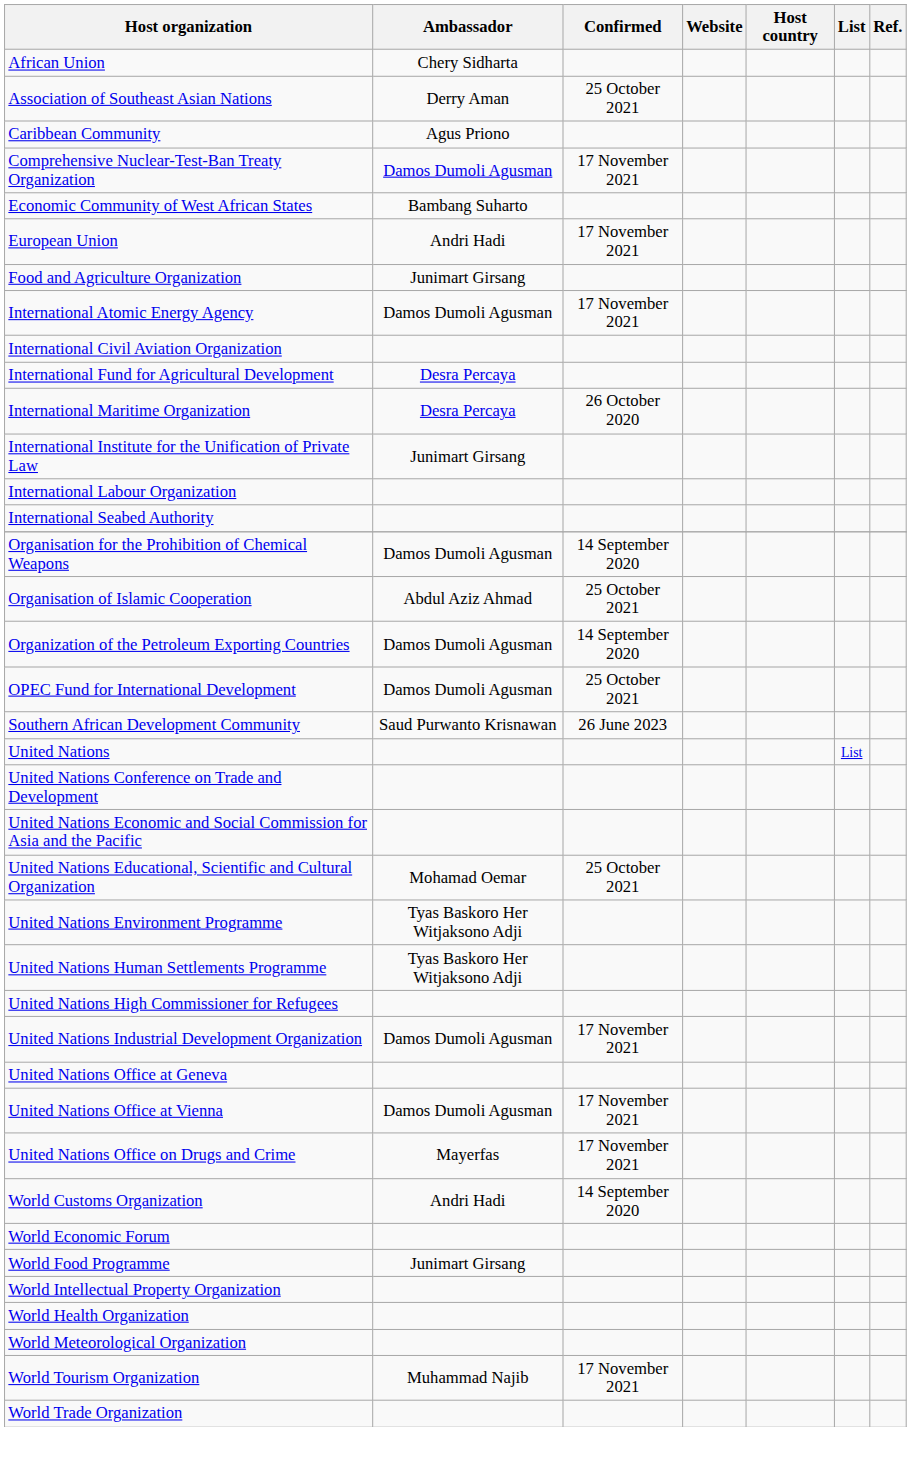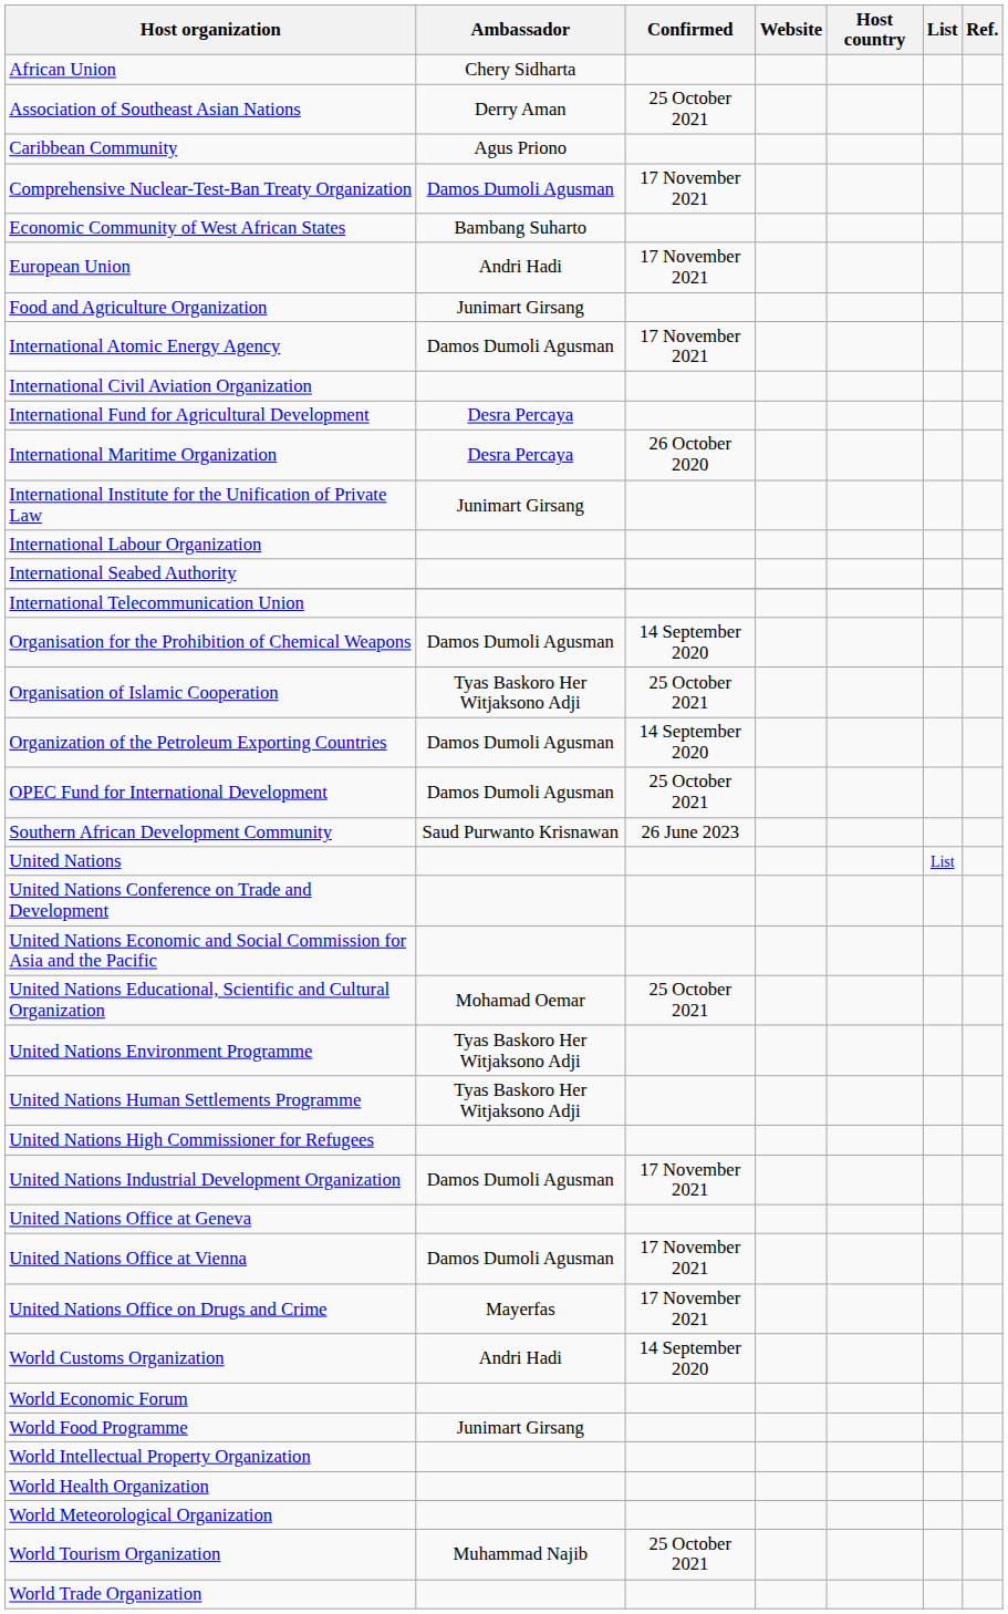+ row: International Telecommunication Union
Organisation of Islamic Cooperation | Ambassador: Abdul Aziz Ahmad -> Tyas Baskoro Her Witjaksono Adji
World Tourism Organization | Confirmed: 17 November 2021 -> 25 October 2021
